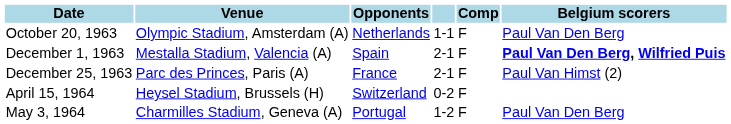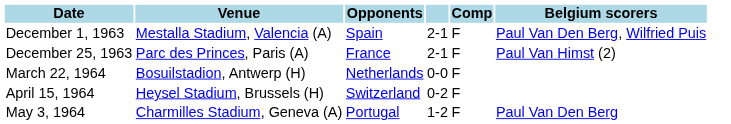- row: October 20, 1963 | Olympic Stadium, Amsterdam (A) | Netherlands | 1-1 | F | Paul Van Den Berg
December 1, 1963 | Belgium scorers: bold -> normal
+ row: March 22, 1964 | Bosuilstadion, Antwerp (H) | Netherlands | 0-0 | F
